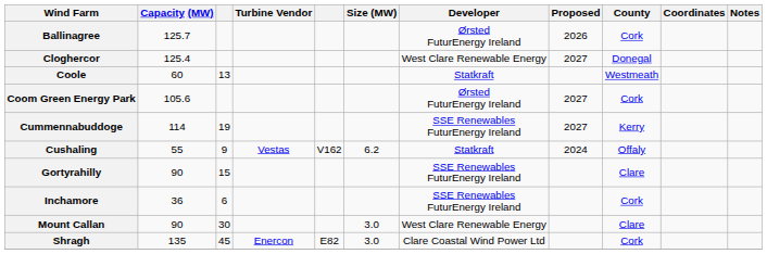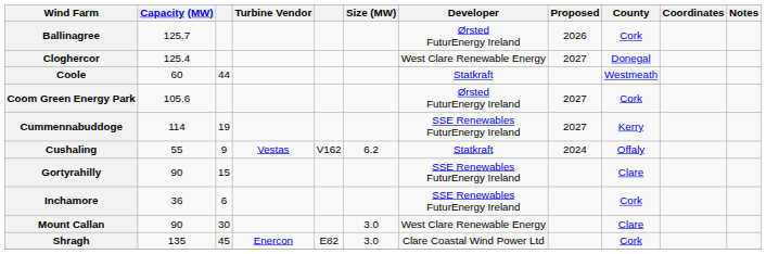Coole | column 3: 13 -> 44
